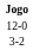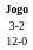rows swapped: 12-0 <-> 3-2
